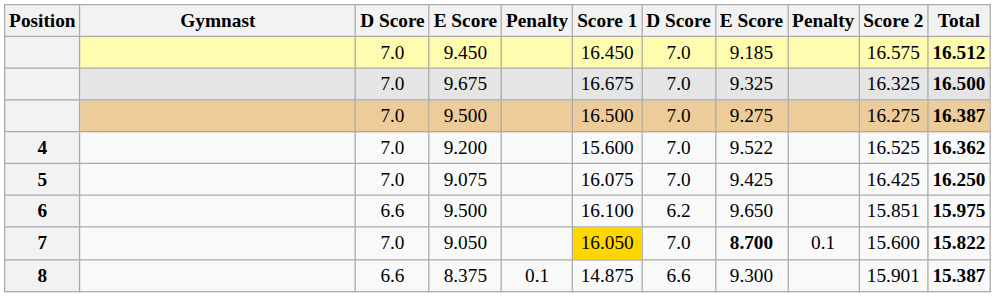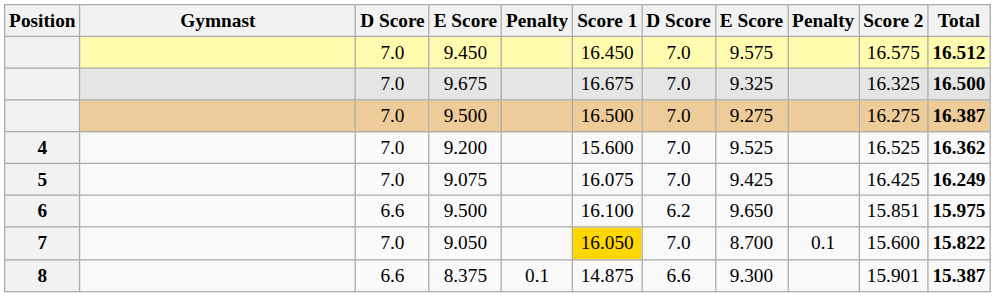9.450 | column 8: 9.185 -> 9.575
9.200 | column 8: 9.522 -> 9.525
9.075 | Total: 16.250 -> 16.249
9.050 | column 8: bold -> normal
